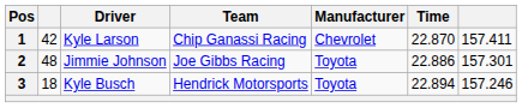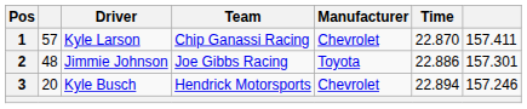1 | column 2: 42 -> 57
3 | column 2: 18 -> 20
3 | Manufacturer: Toyota -> Chevrolet
